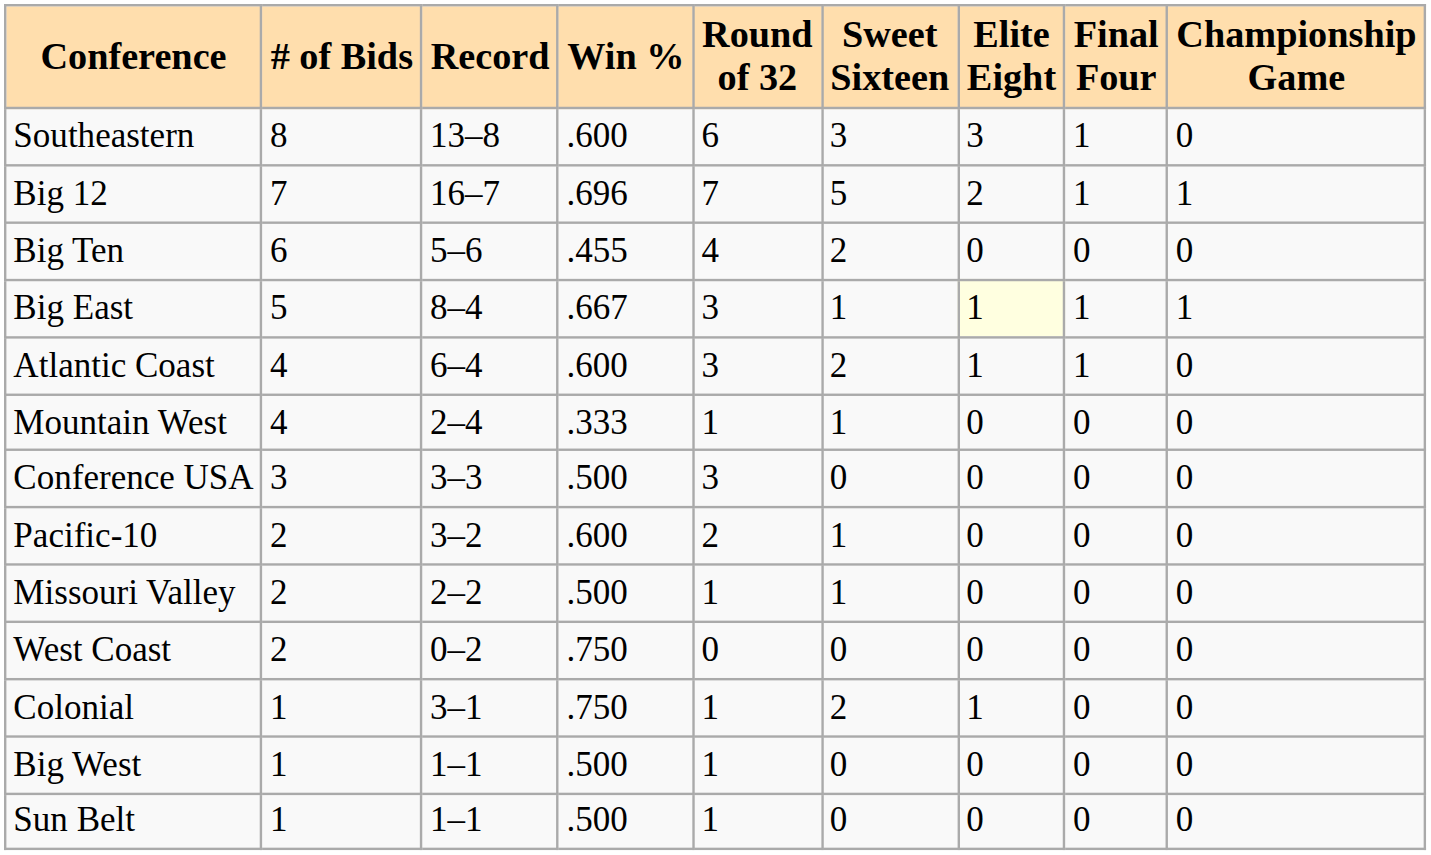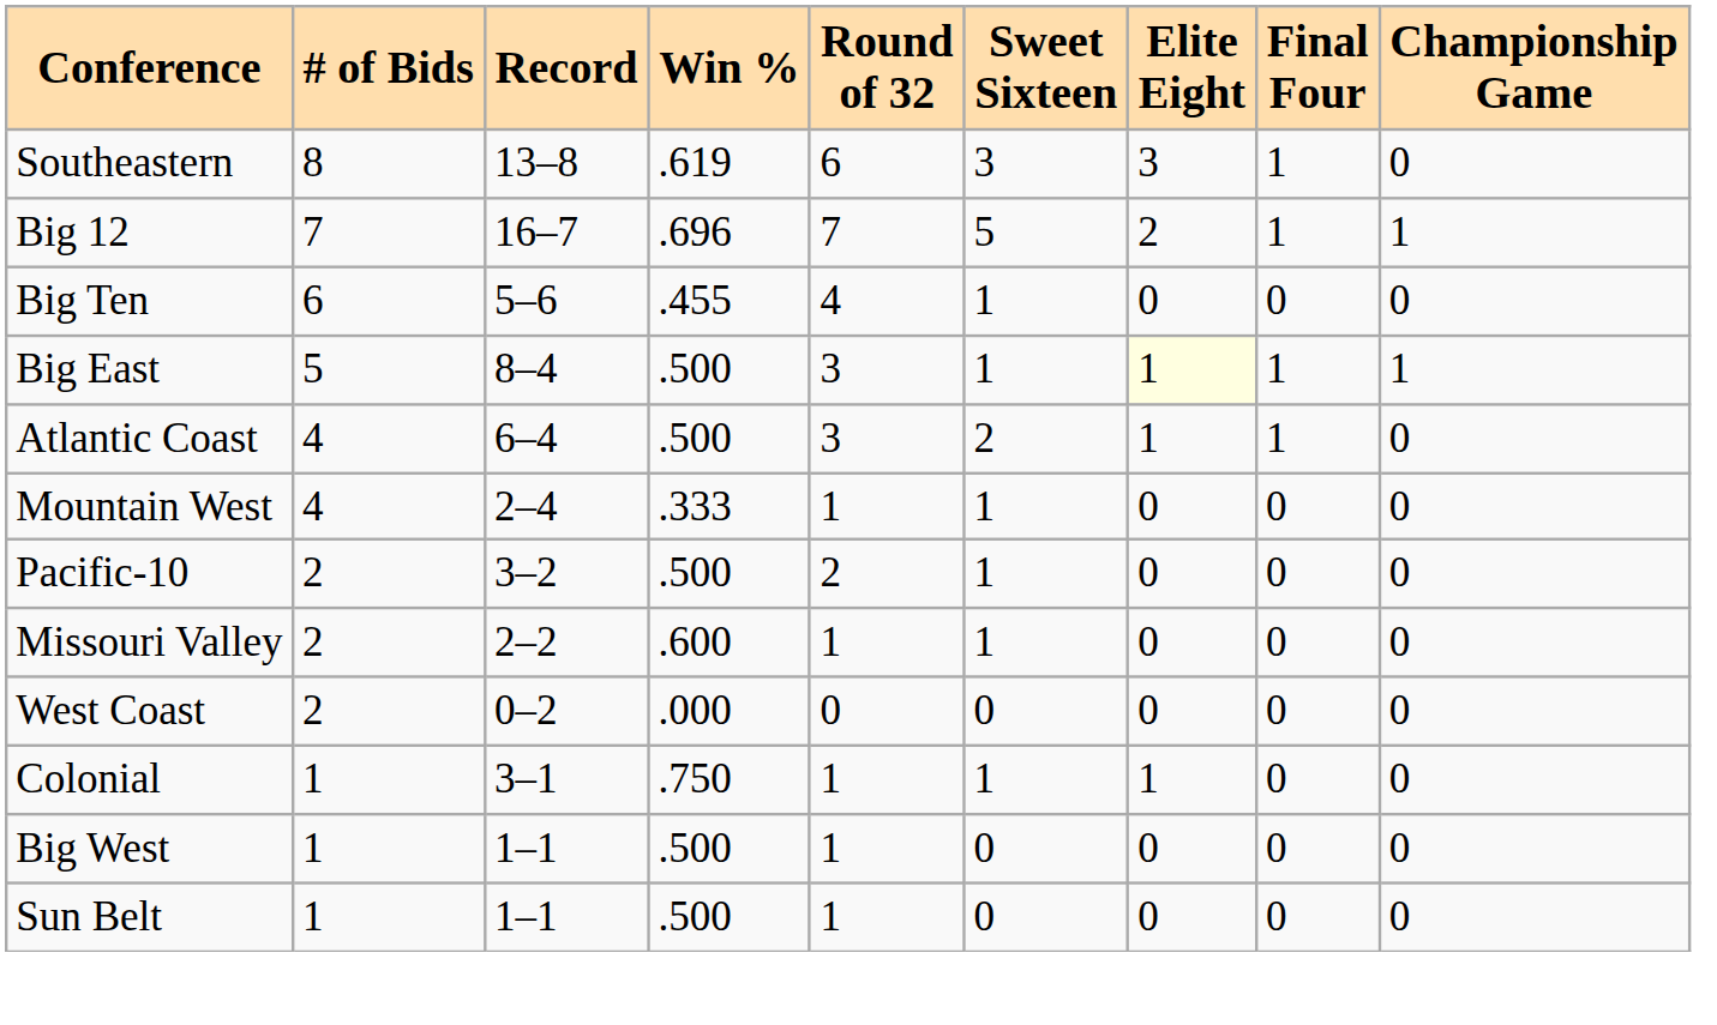Southeastern | Win %: .600 -> .619
Big Ten | Sweet Sixteen: 2 -> 1
Big East | Win %: .667 -> .500
Atlantic Coast | Win %: .600 -> .500
- row: Conference USA | 3 | 3–3 | .500 | 3 | 0 | 0 | 0 | 0
Pacific-10 | Win %: .600 -> .500
Missouri Valley | Win %: .500 -> .600
West Coast | Win %: .750 -> .000
Colonial | Sweet Sixteen: 2 -> 1
